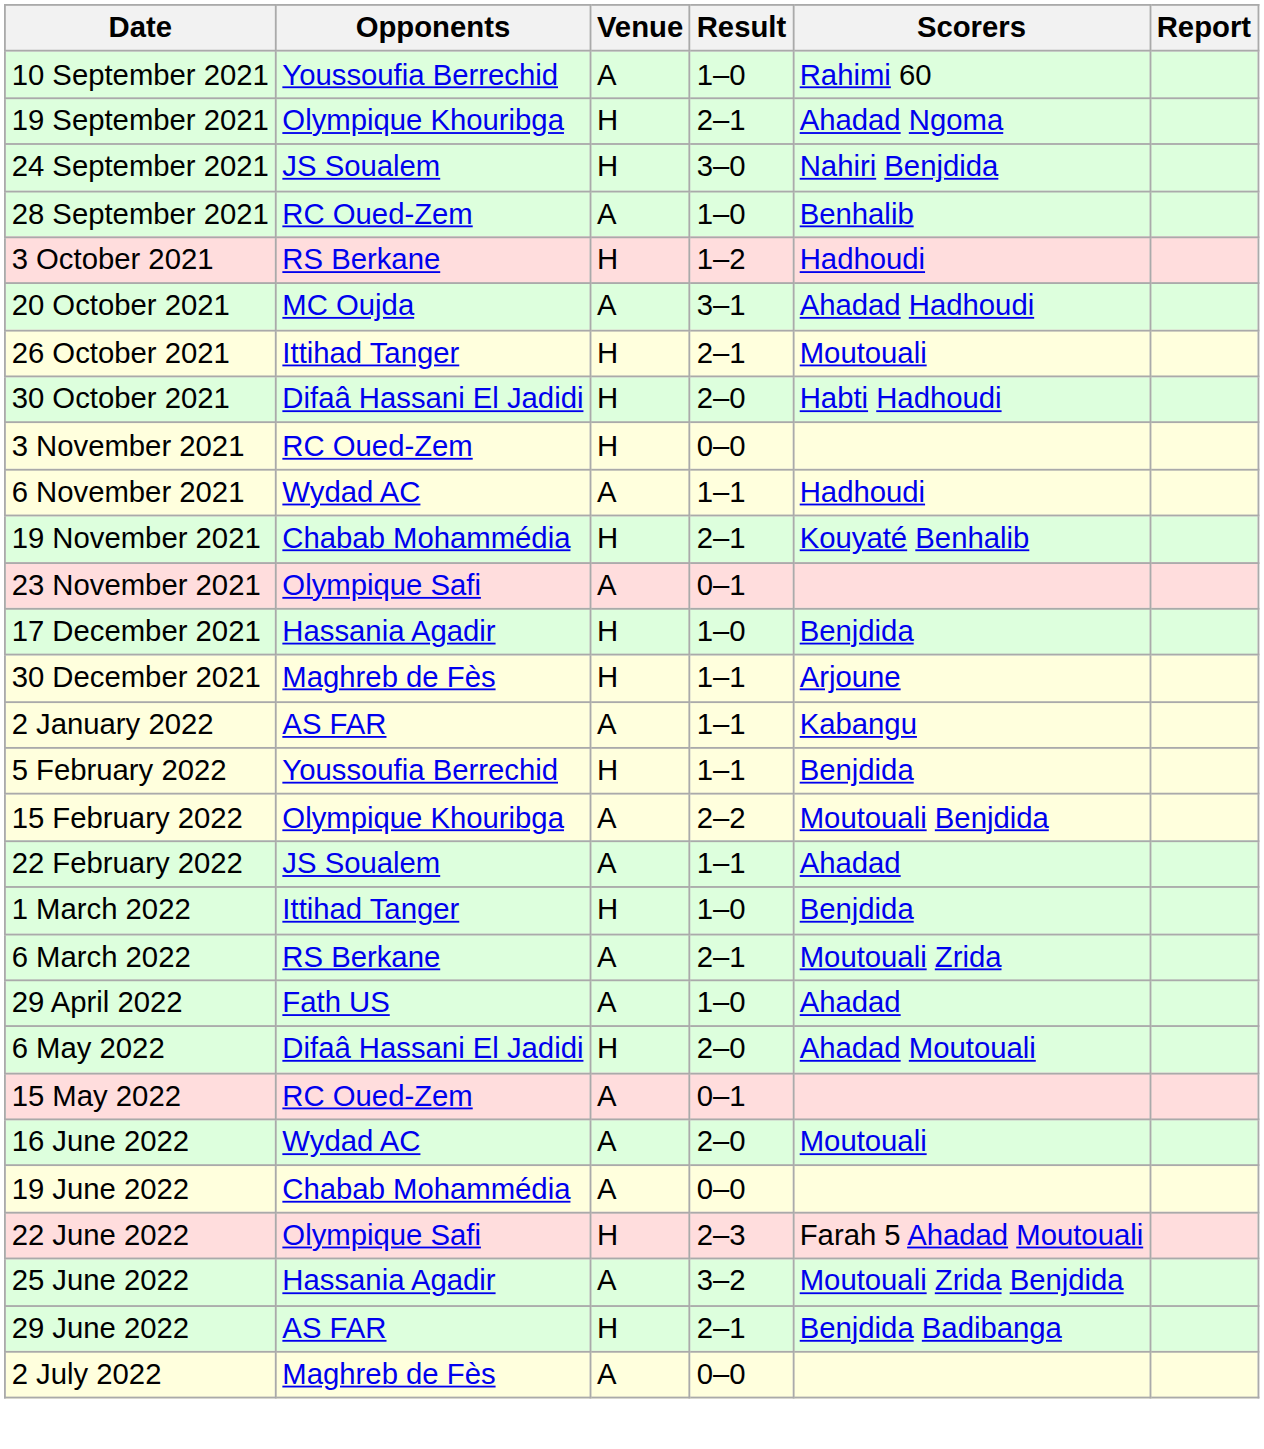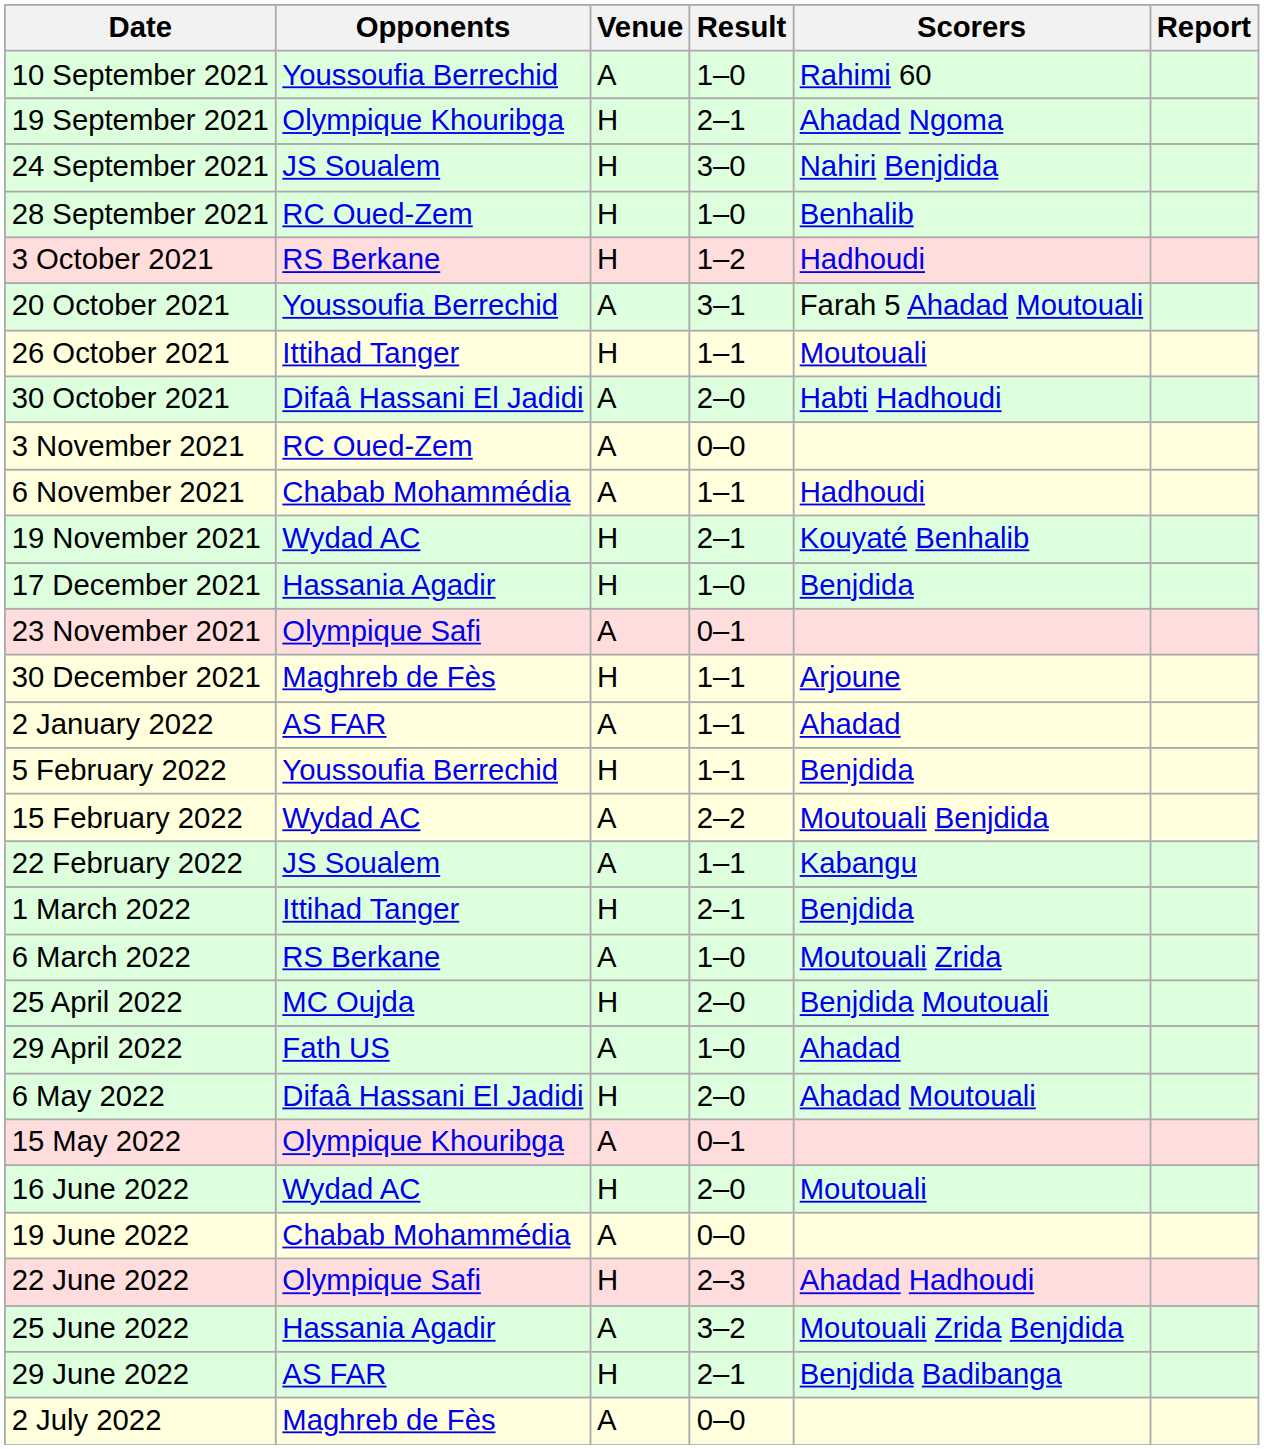28 September 2021 | Venue: A -> H
20 October 2021 | Opponents: MC Oujda -> Youssoufia Berrechid
20 October 2021 | Scorers: Ahadad Hadhoudi -> Farah 5 Ahadad Moutouali
26 October 2021 | Result: 2–1 -> 1–1
30 October 2021 | Venue: H -> A
3 November 2021 | Venue: H -> A
6 November 2021 | Opponents: Wydad AC -> Chabab Mohammédia
19 November 2021 | Opponents: Chabab Mohammédia -> Wydad AC
rows swapped: 23 November 2021 <-> 17 December 2021
2 January 2022 | Scorers: Kabangu -> Ahadad
15 February 2022 | Opponents: Olympique Khouribga -> Wydad AC
22 February 2022 | Scorers: Ahadad -> Kabangu
1 March 2022 | Result: 1–0 -> 2–1
6 March 2022 | Result: 2–1 -> 1–0
+ row: 25 April 2022 | MC Oujda | H | 2–0 | Benjdida Moutouali
15 May 2022 | Opponents: RC Oued-Zem -> Olympique Khouribga
16 June 2022 | Venue: A -> H
22 June 2022 | Scorers: Farah 5 Ahadad Moutouali -> Ahadad Hadhoudi
